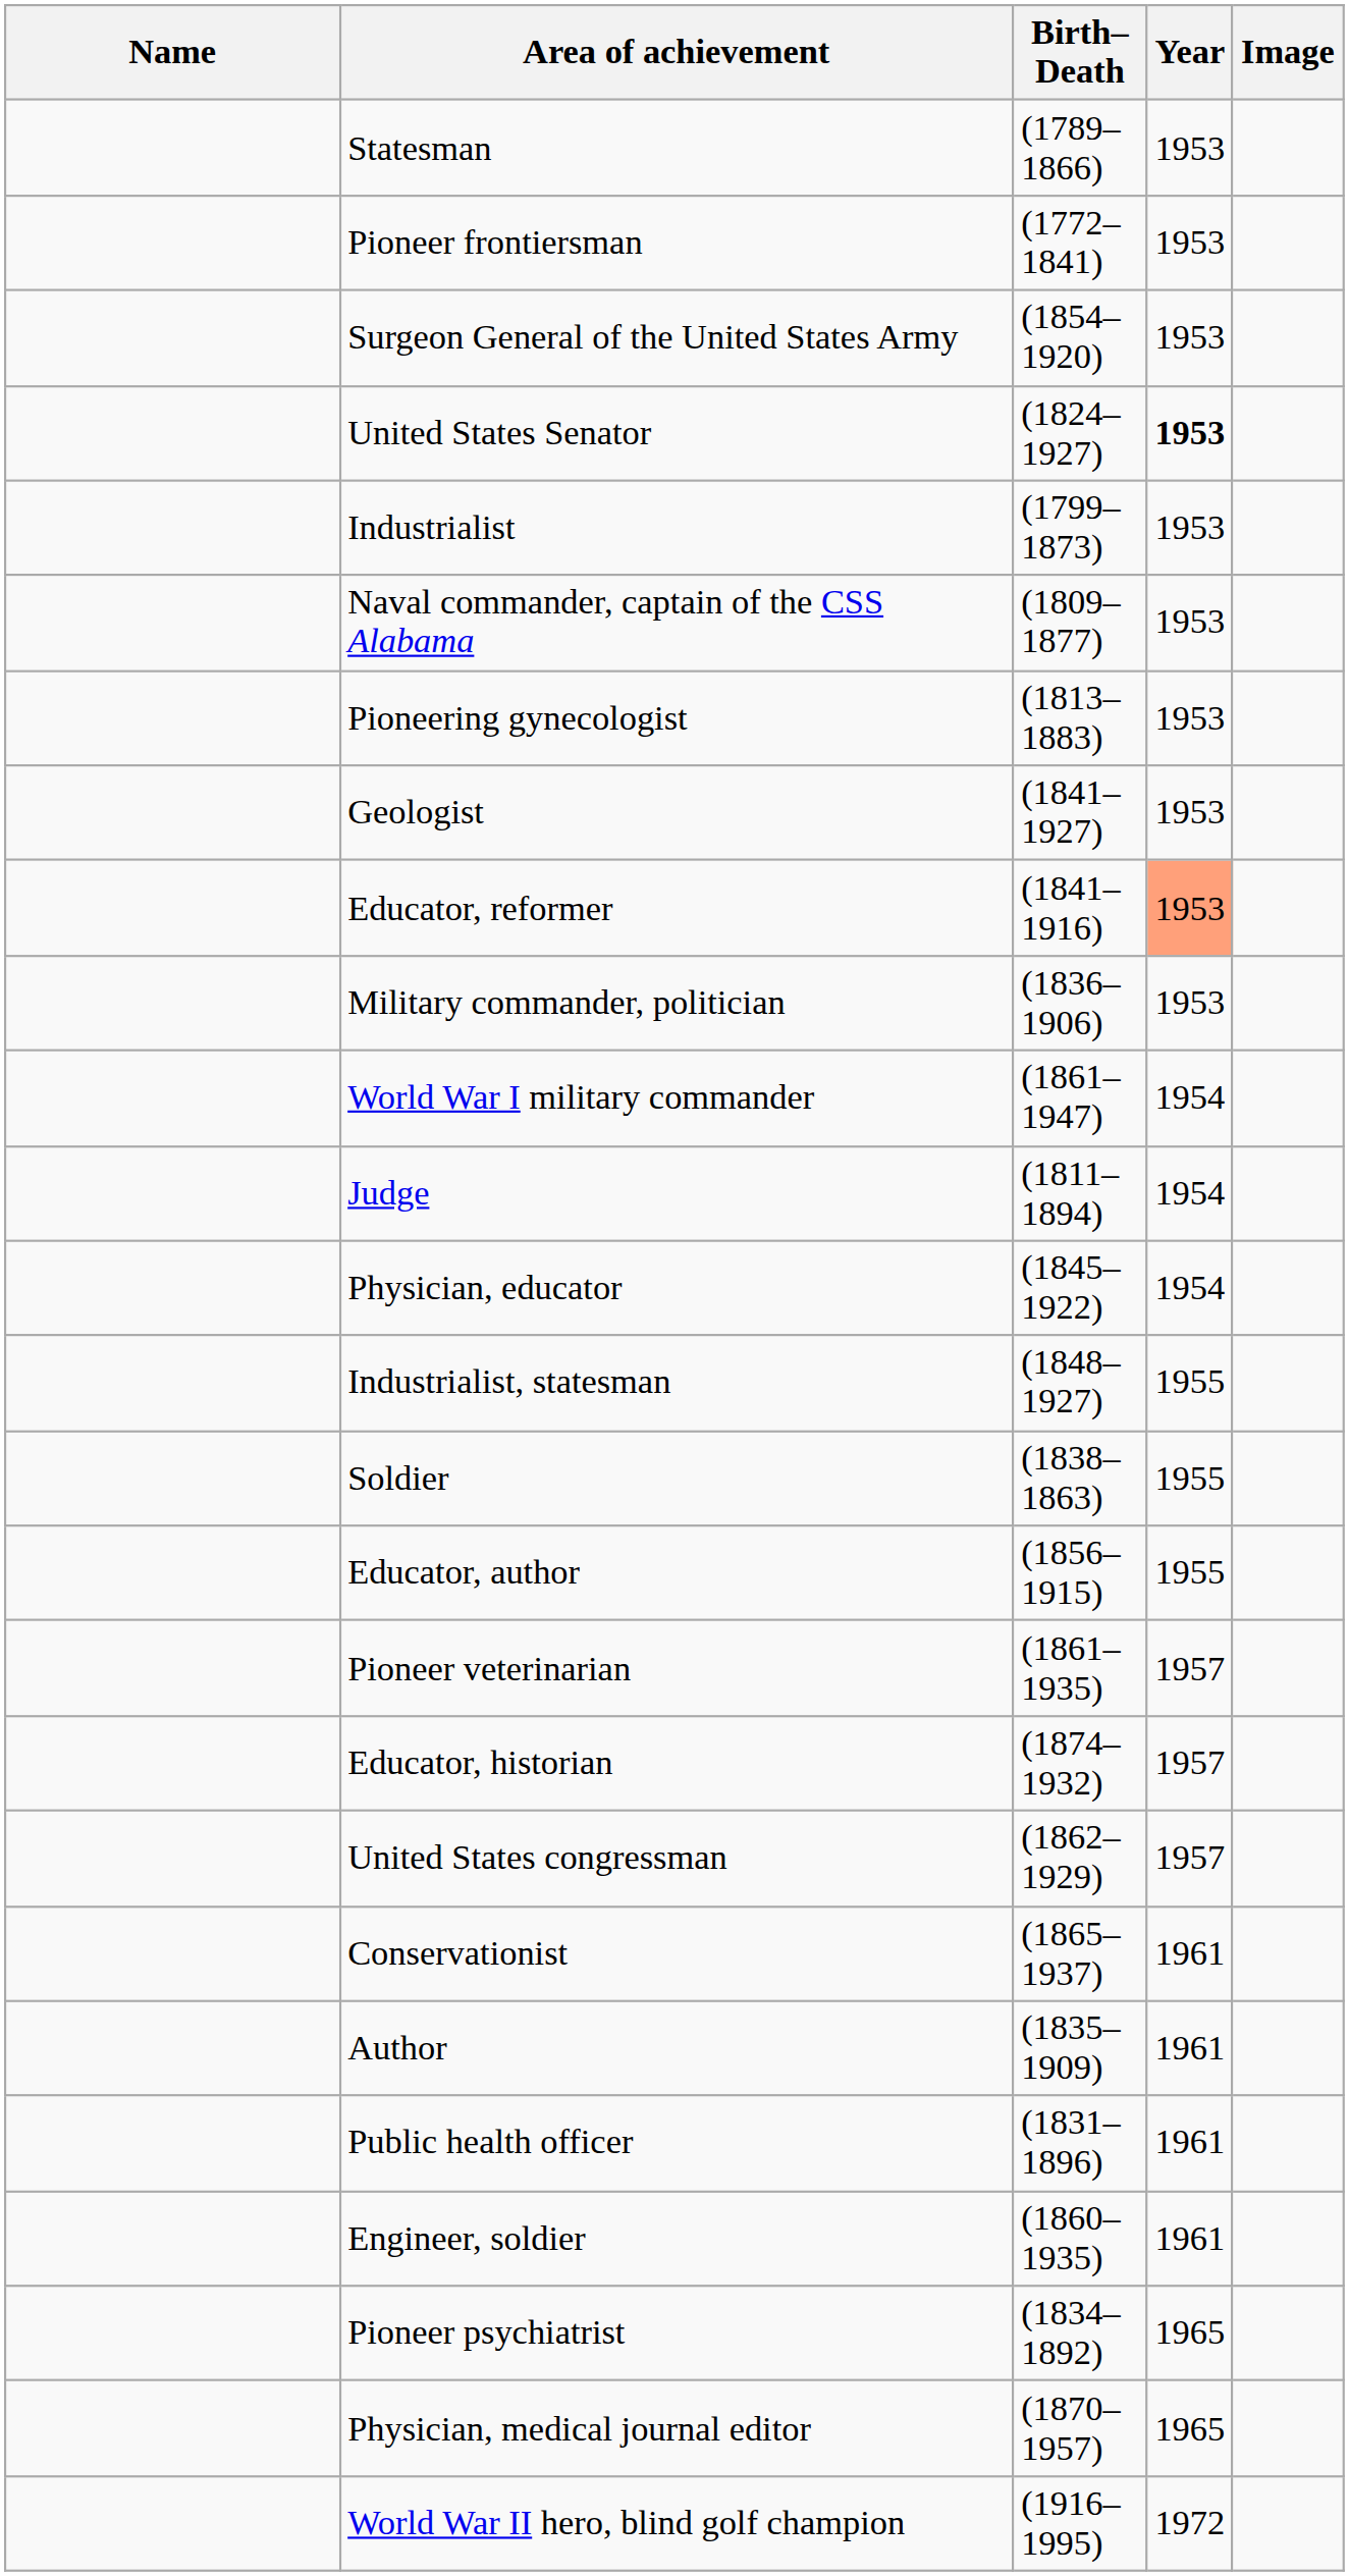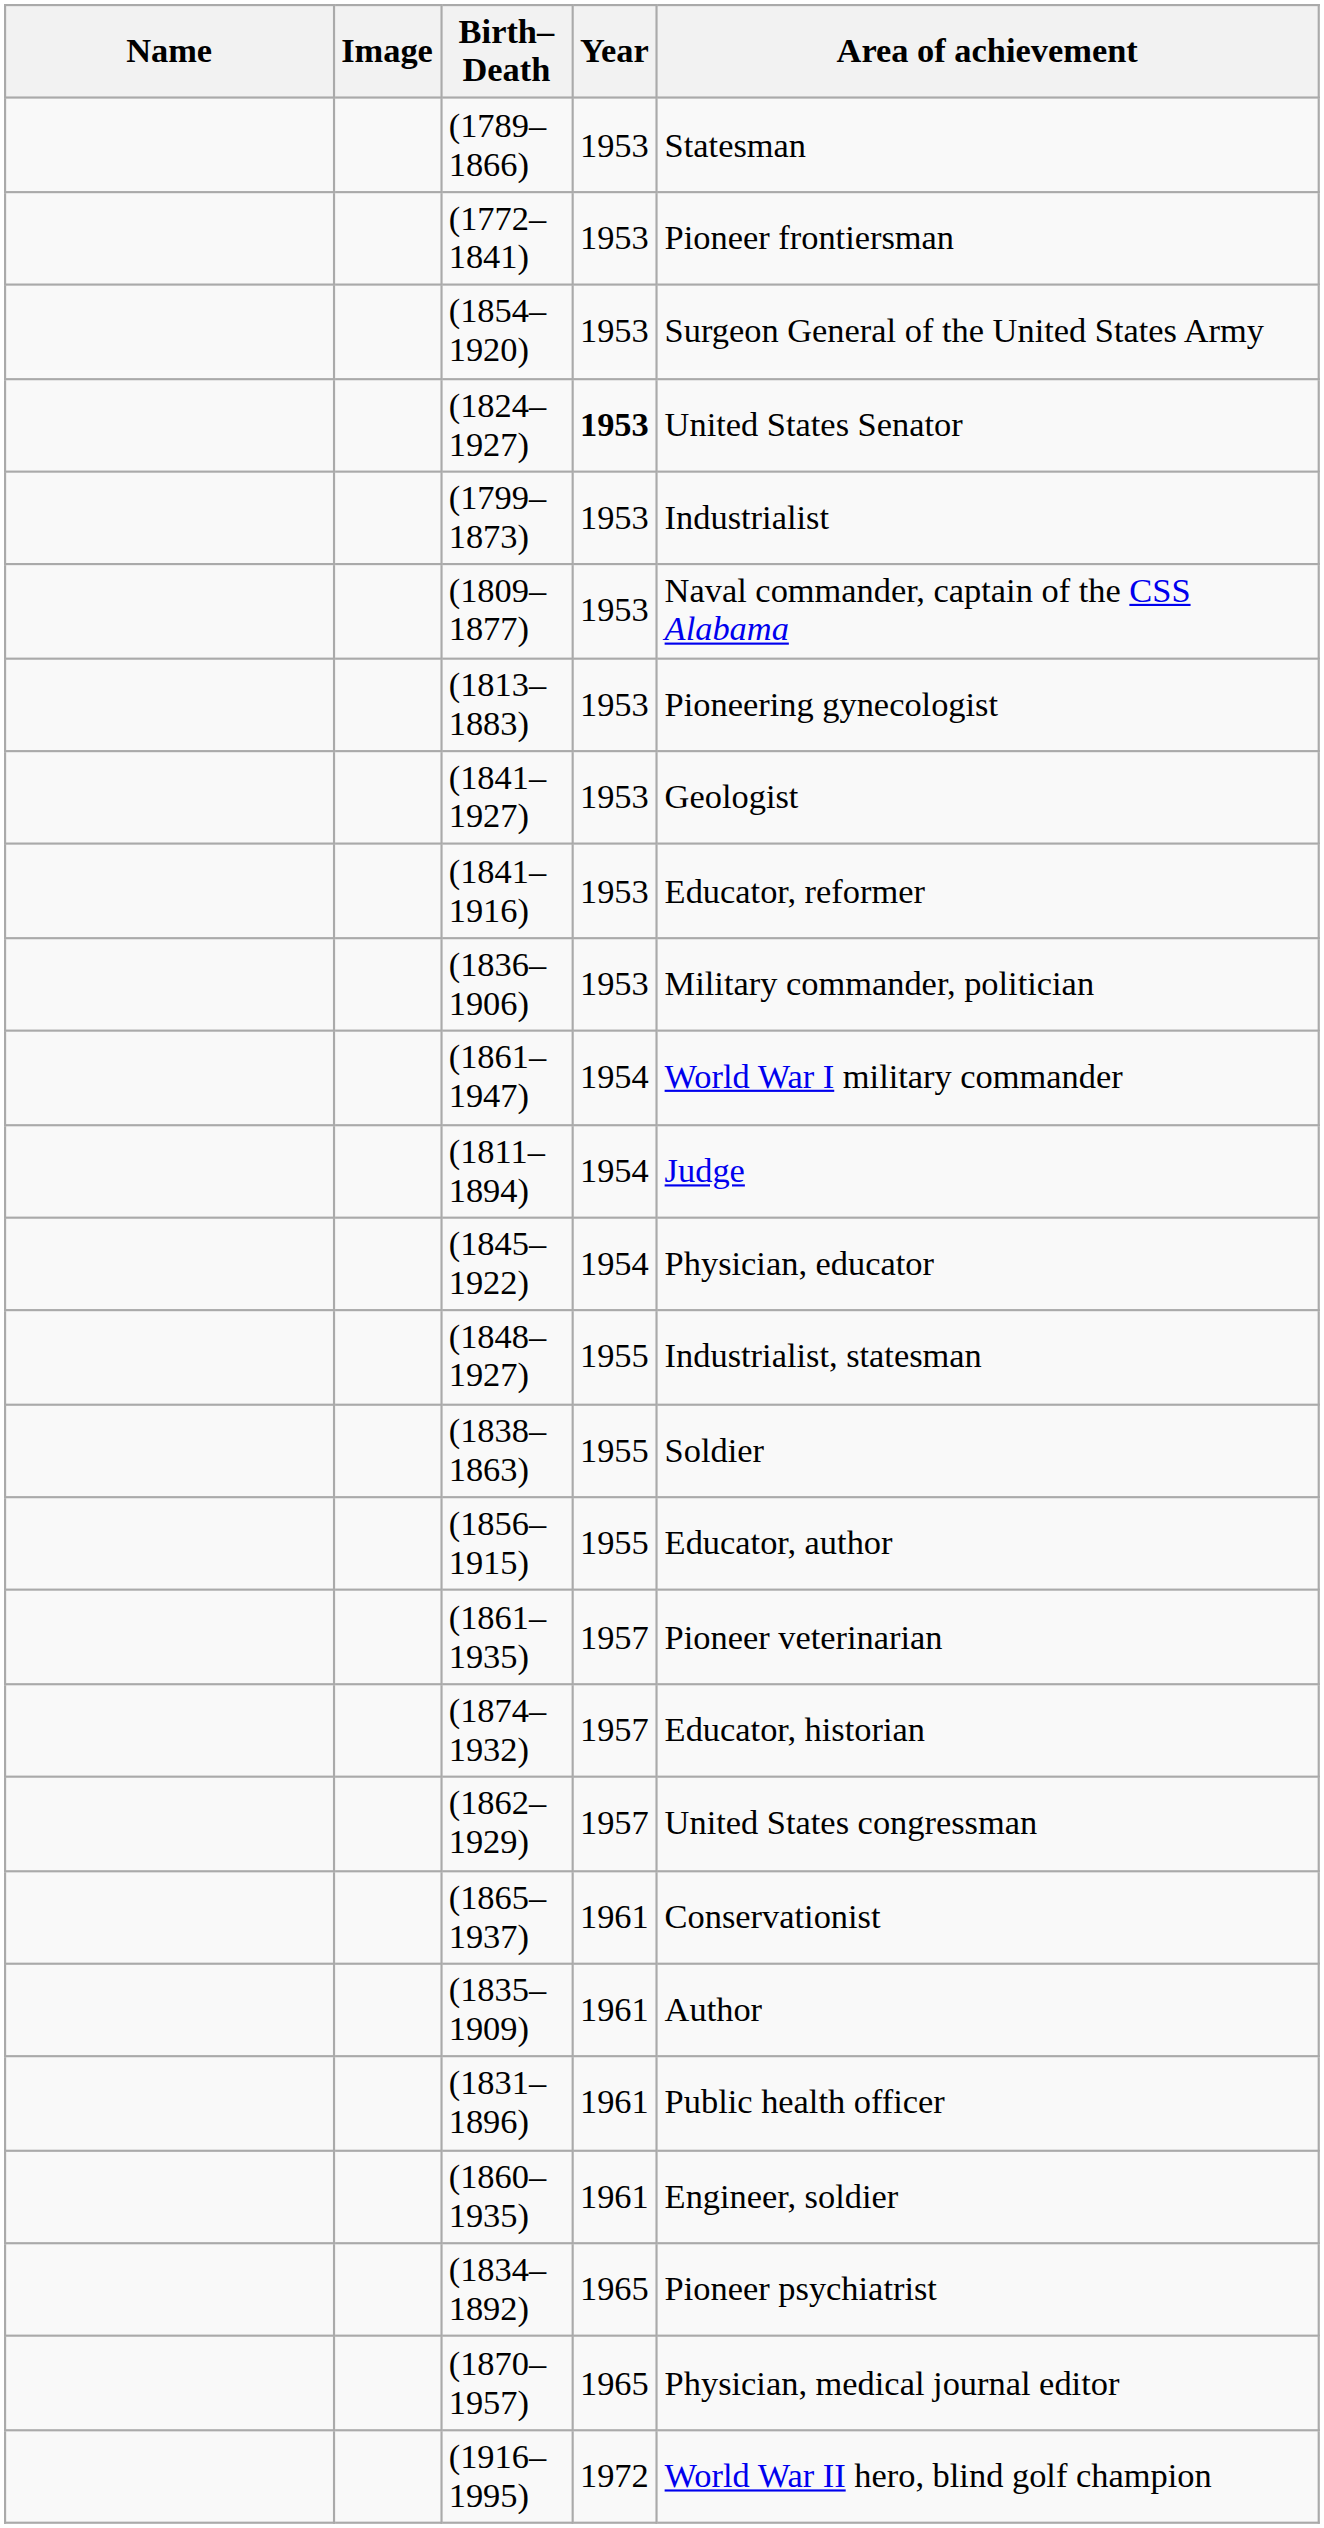columns swapped: Image <-> Area of achievement
(1841–1916) | Year: lightsalmon background -> no background
